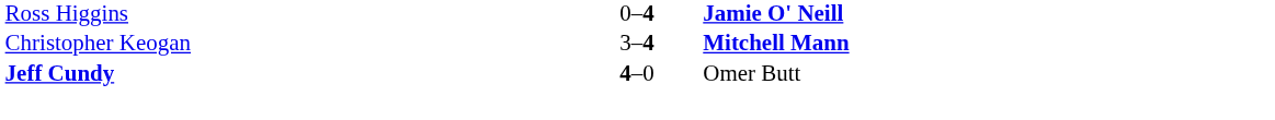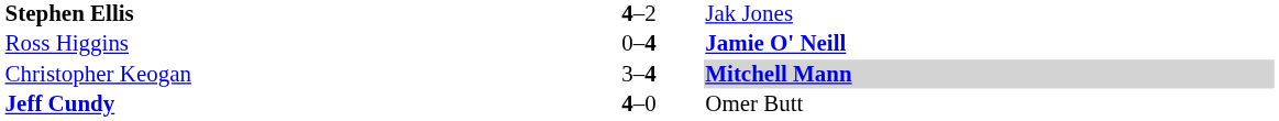+ row: Stephen Ellis | 4–2 | Jak Jones
Christopher Keogan | column 3: no background -> lightgrey background
